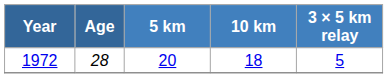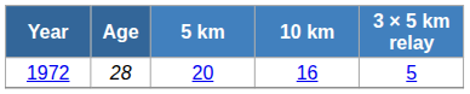1972 | 10 km: 18 -> 16
